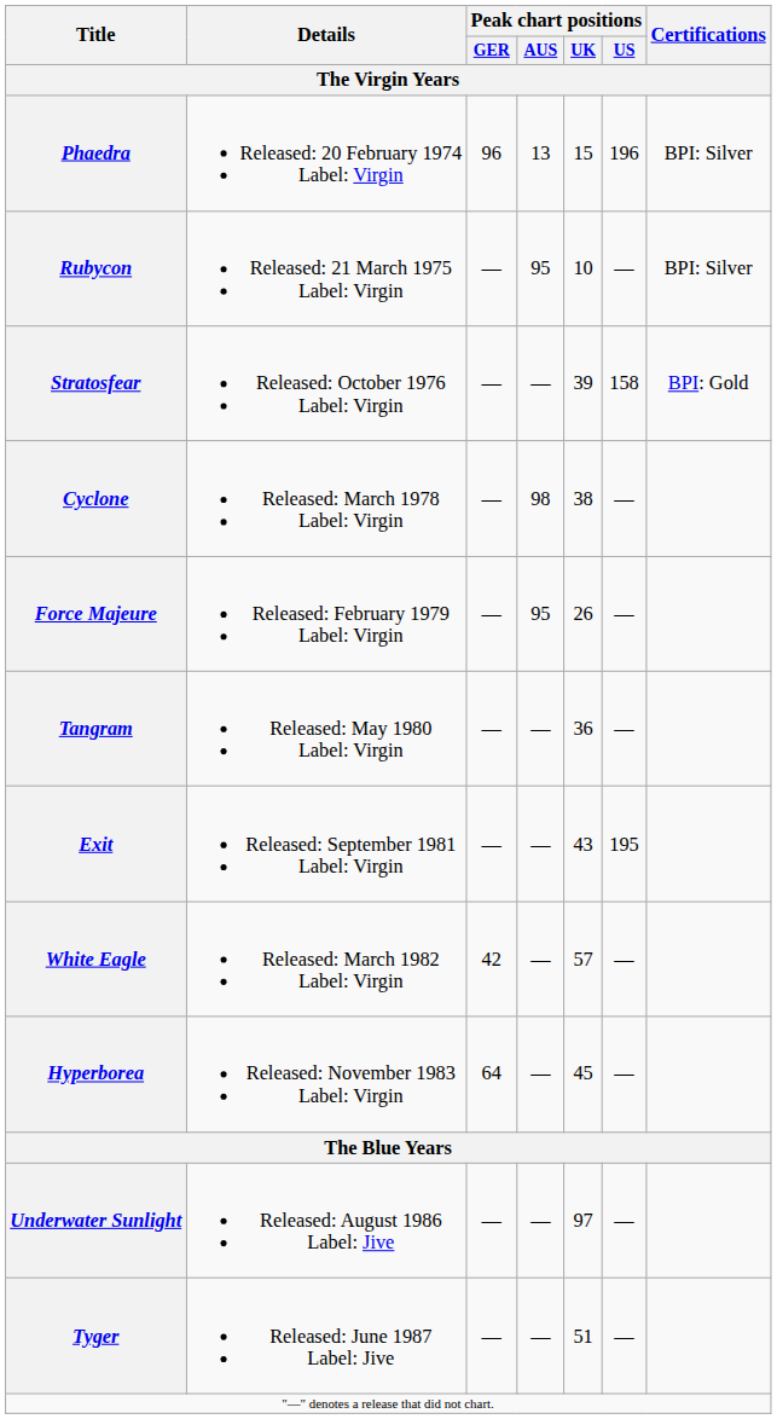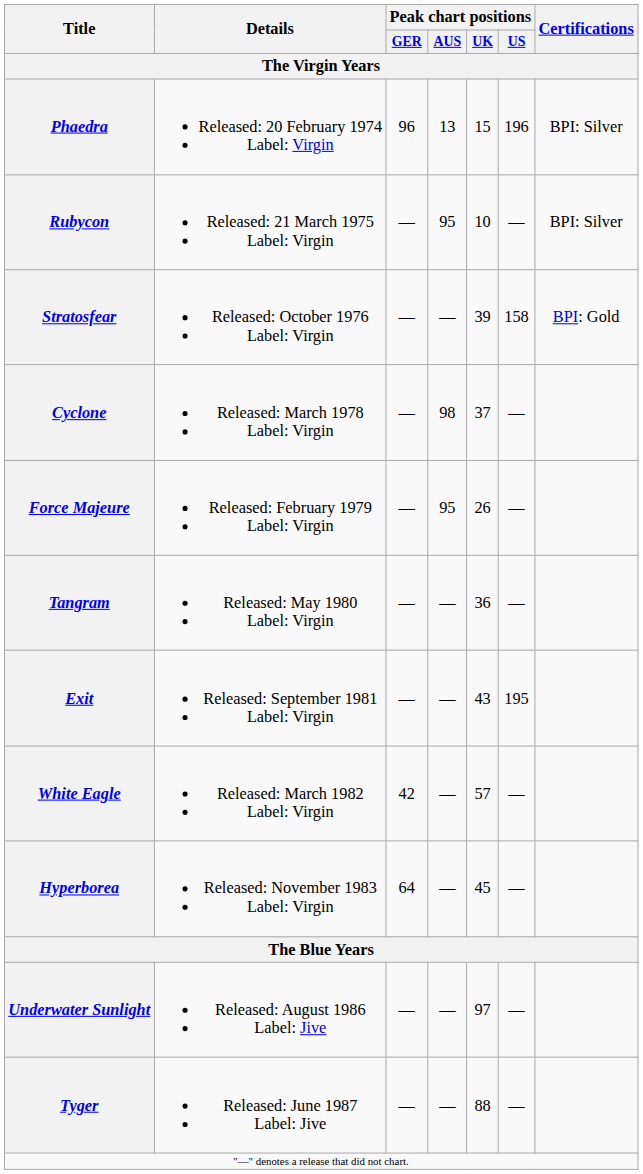Cyclone | Peak chart positions / UK / The Virgin Years: 38 -> 37
Tyger | Peak chart positions / UK / The Virgin Years: 51 -> 88
